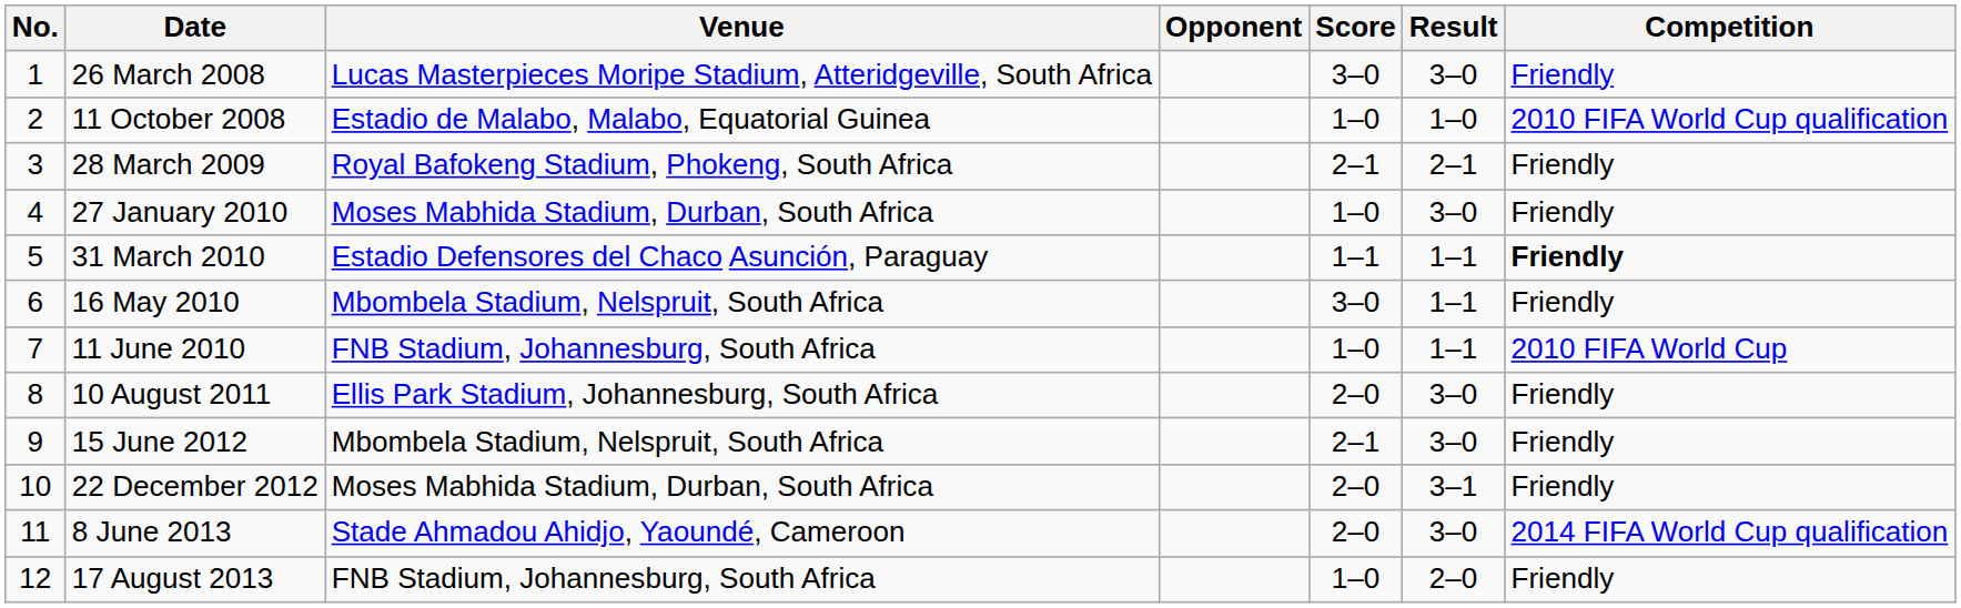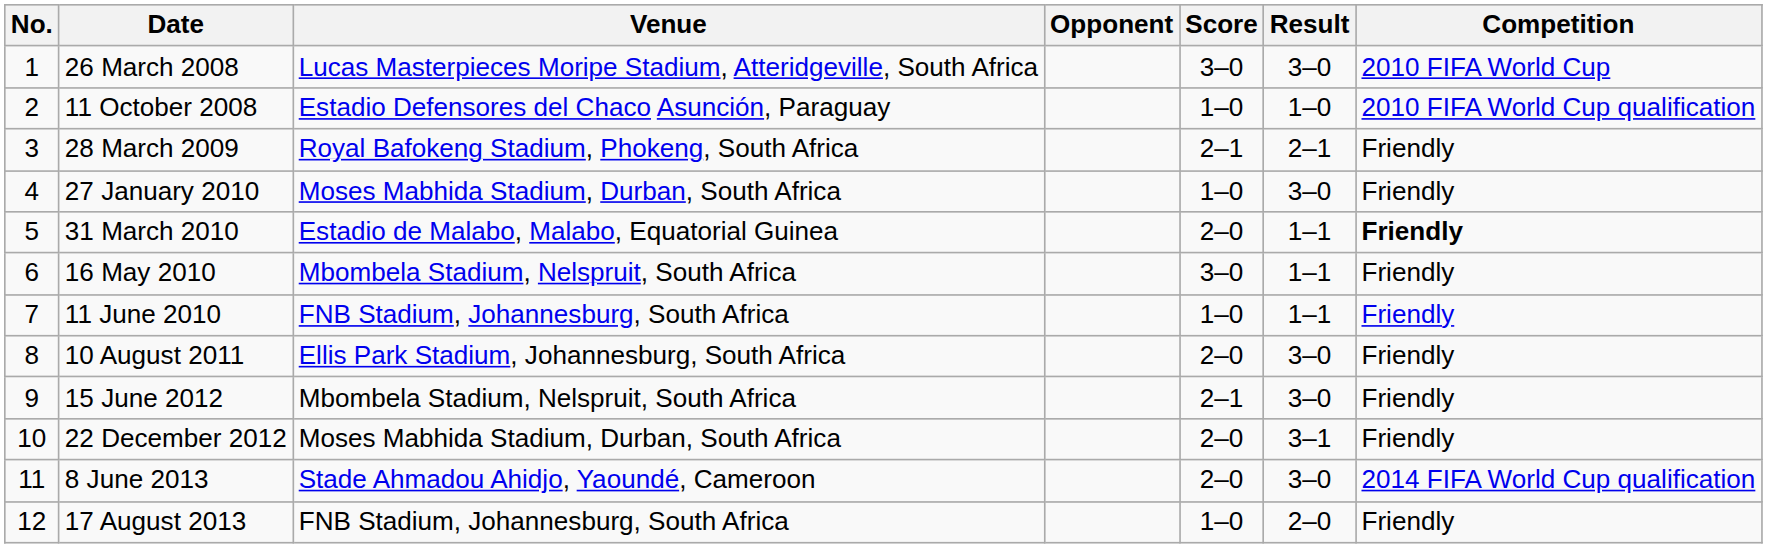26 March 2008 | Competition: Friendly -> 2010 FIFA World Cup
11 October 2008 | Venue: Estadio de Malabo, Malabo, Equatorial Guinea -> Estadio Defensores del Chaco Asunción, Paraguay
31 March 2010 | Venue: Estadio Defensores del Chaco Asunción, Paraguay -> Estadio de Malabo, Malabo, Equatorial Guinea
31 March 2010 | Score: 1–1 -> 2–0
11 June 2010 | Competition: 2010 FIFA World Cup -> Friendly
